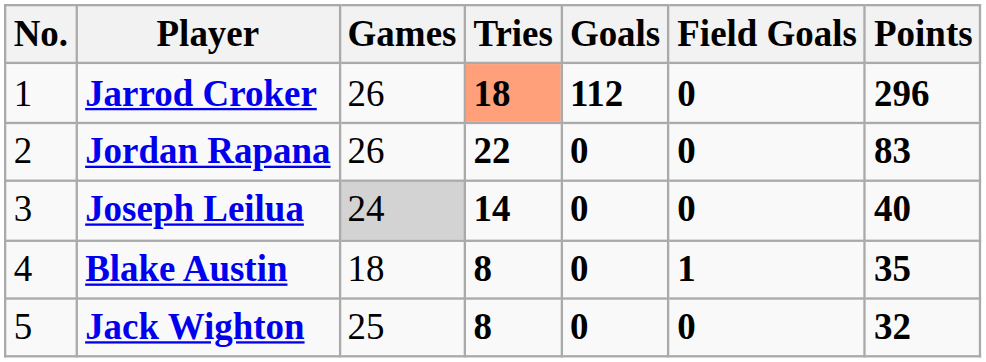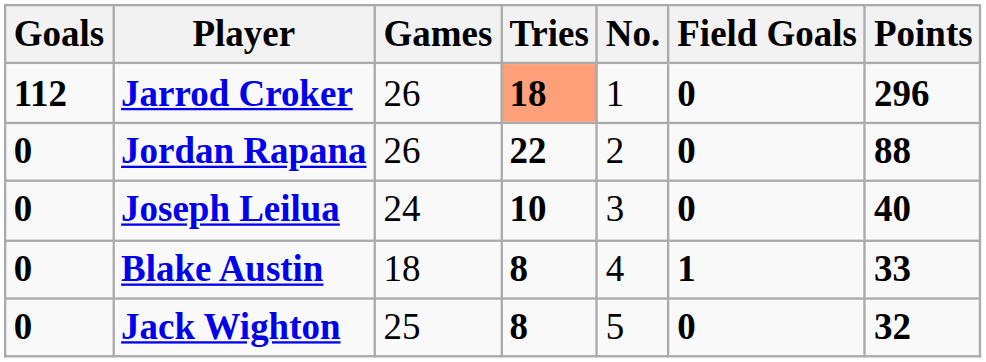columns swapped: No. <-> Goals
Jordan Rapana | Points: 83 -> 88
Joseph Leilua | Games: lightgrey background -> no background
Joseph Leilua | Tries: 14 -> 10
Blake Austin | Points: 35 -> 33
